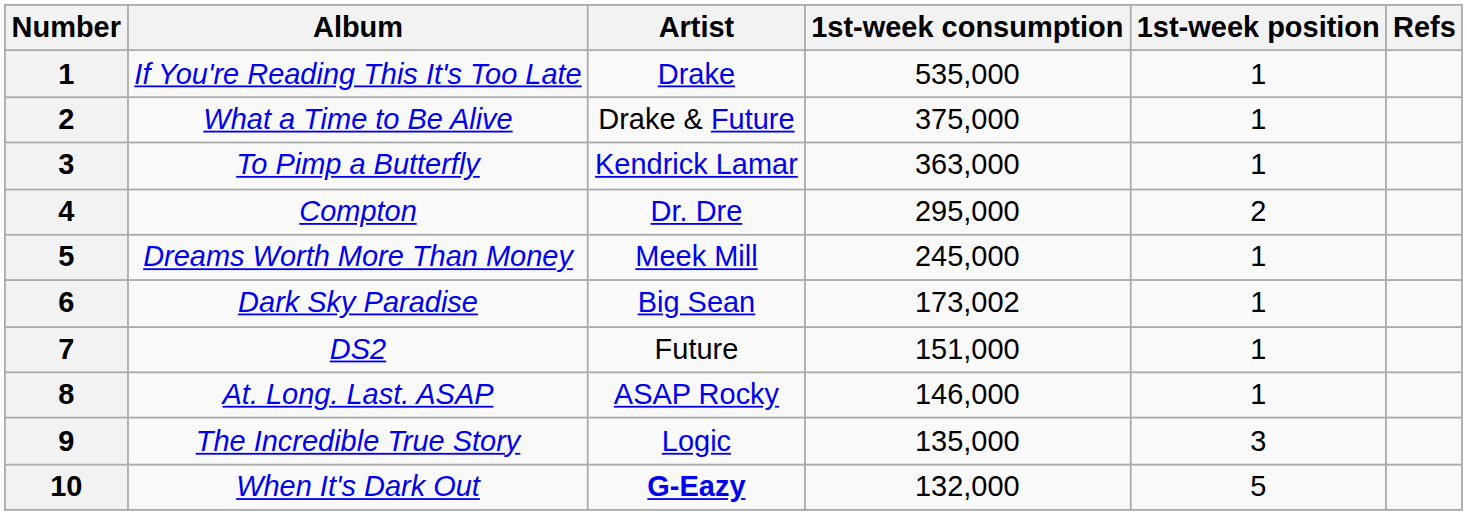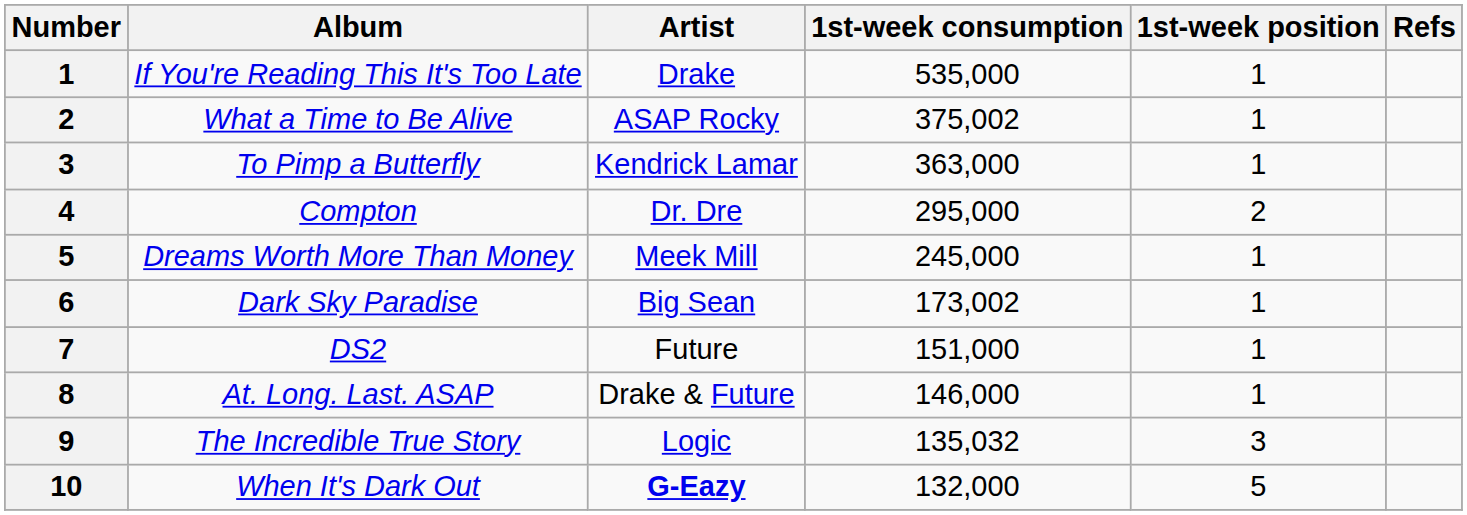What a Time to Be Alive | Artist: Drake & Future -> ASAP Rocky
What a Time to Be Alive | 1st-week consumption: 375,000 -> 375,002
At. Long. Last. ASAP | Artist: ASAP Rocky -> Drake & Future
The Incredible True Story | 1st-week consumption: 135,000 -> 135,032
